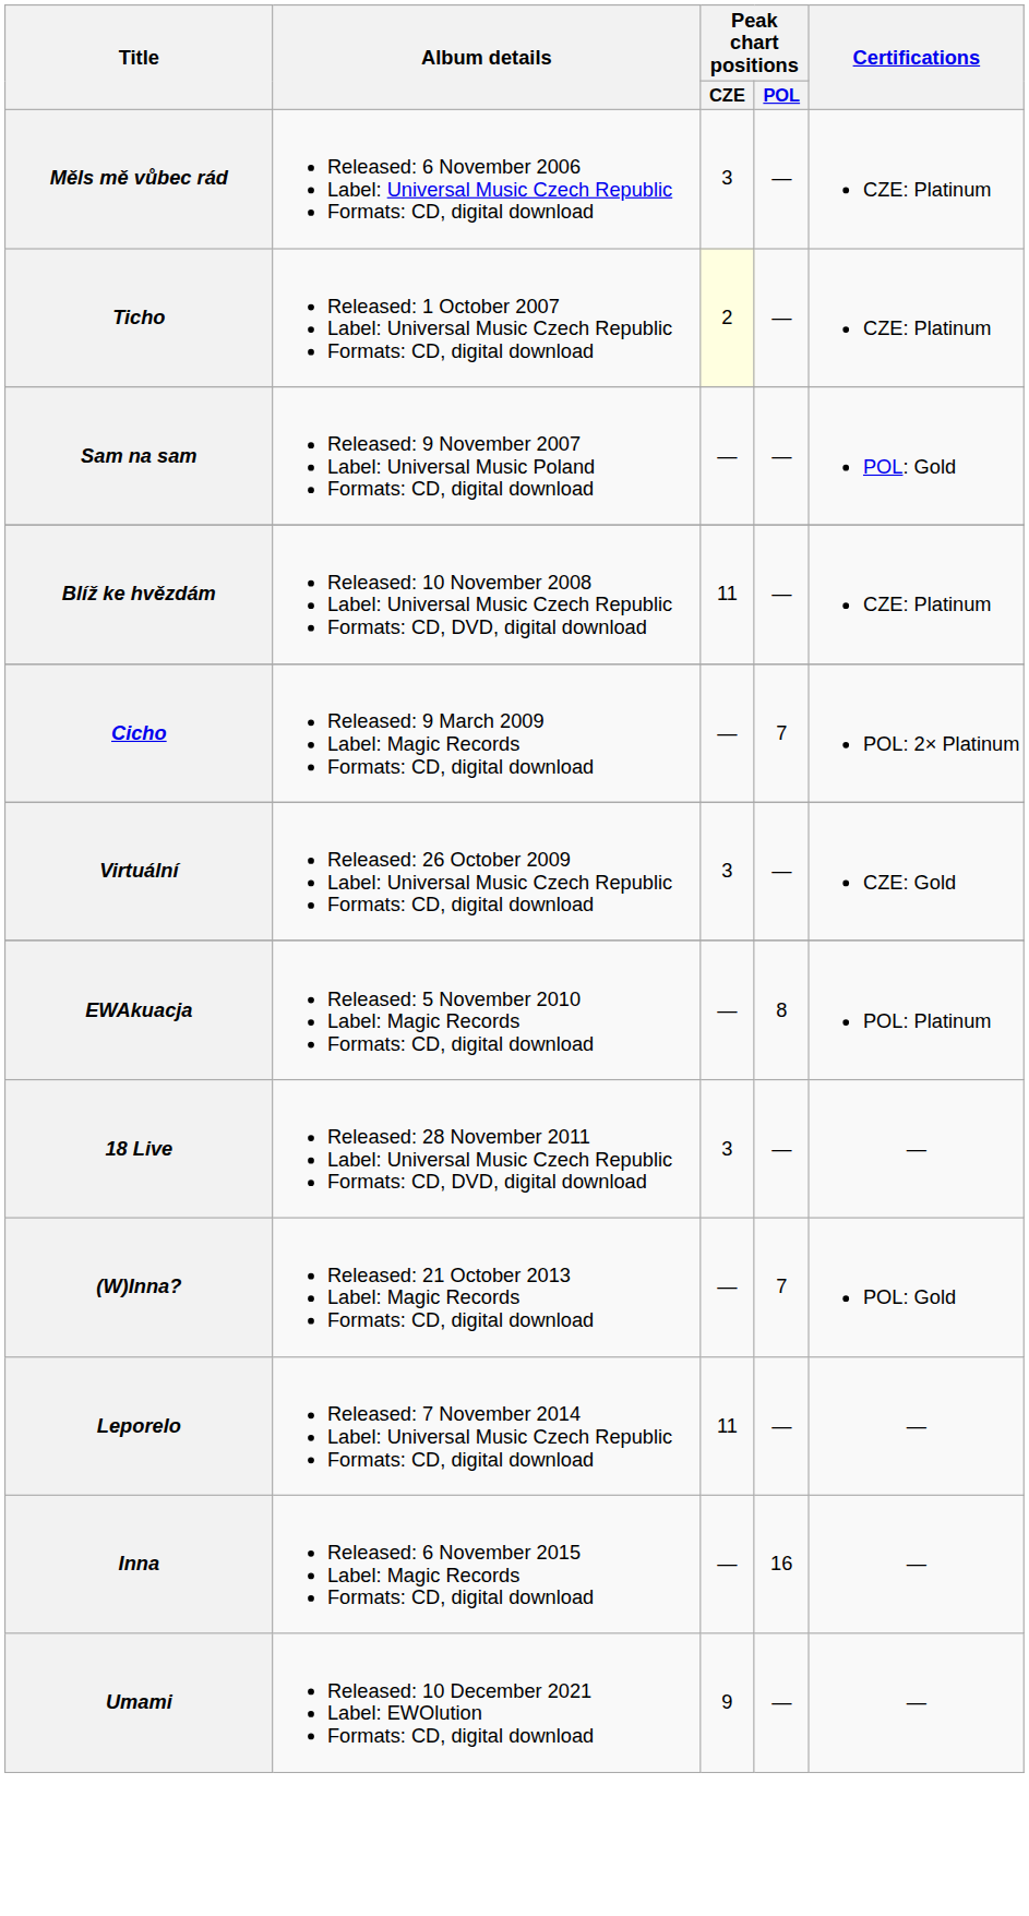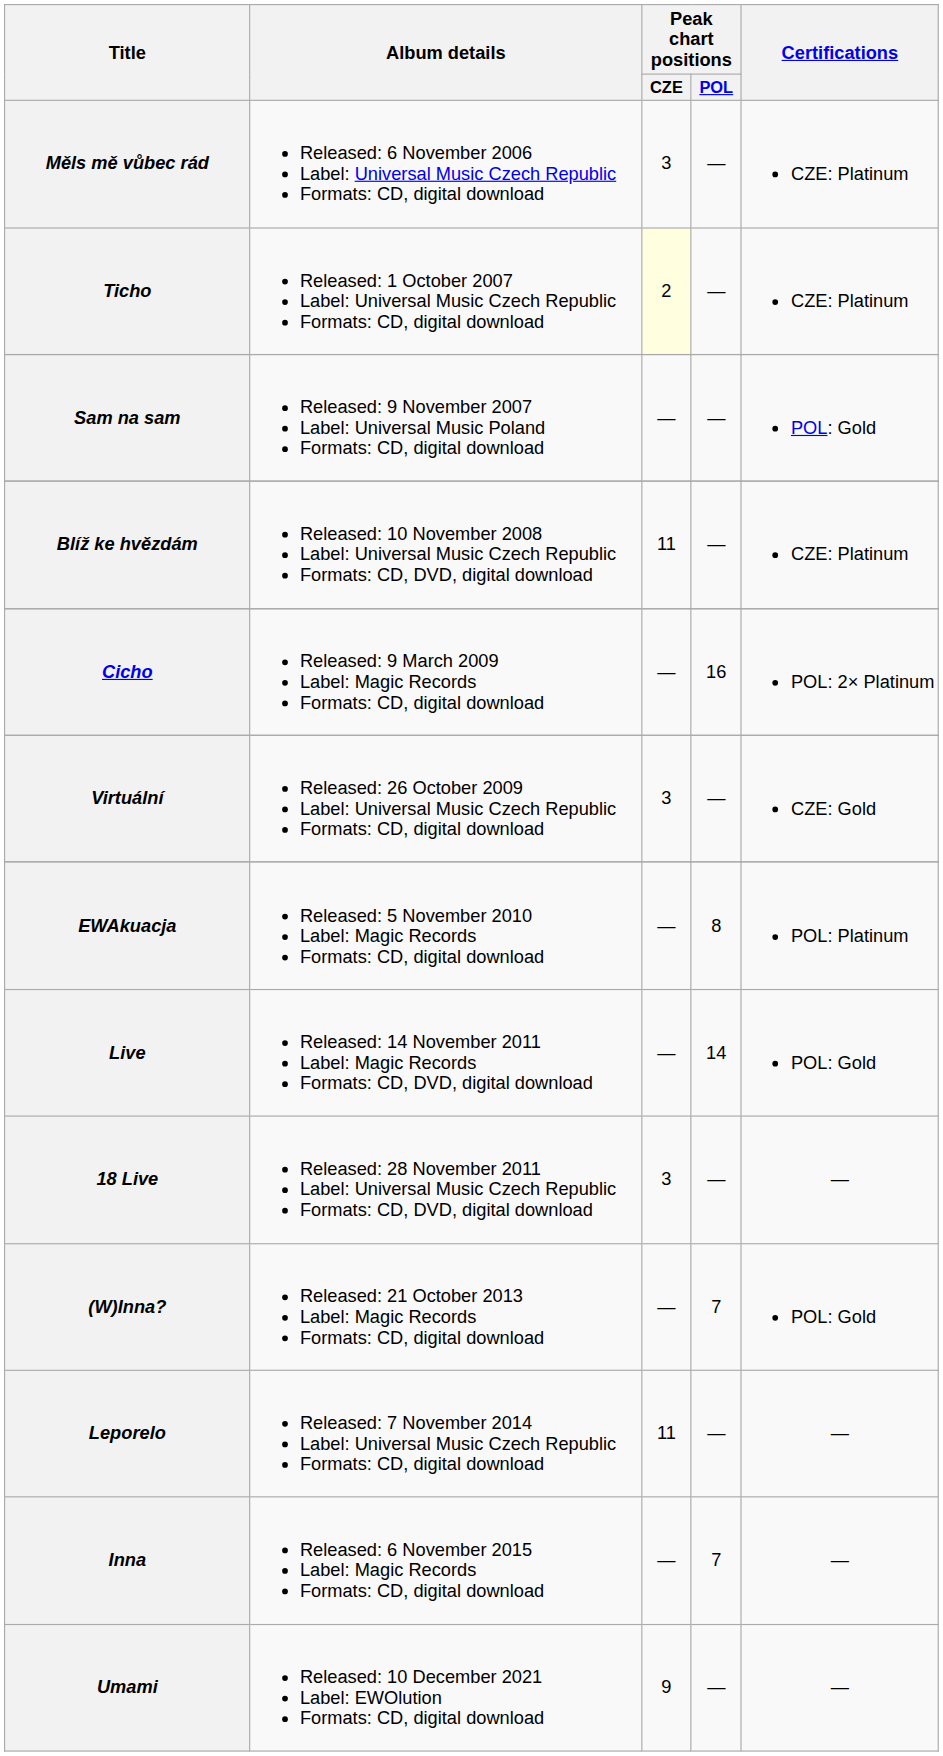Cicho | Peak chart positions / POL: 7 -> 16
+ row: Live | Released: 14 November 2011 Label: Magic Records Formats: CD, DVD, digital download | — | 14 | POL: Gold
Inna | Peak chart positions / POL: 16 -> 7
